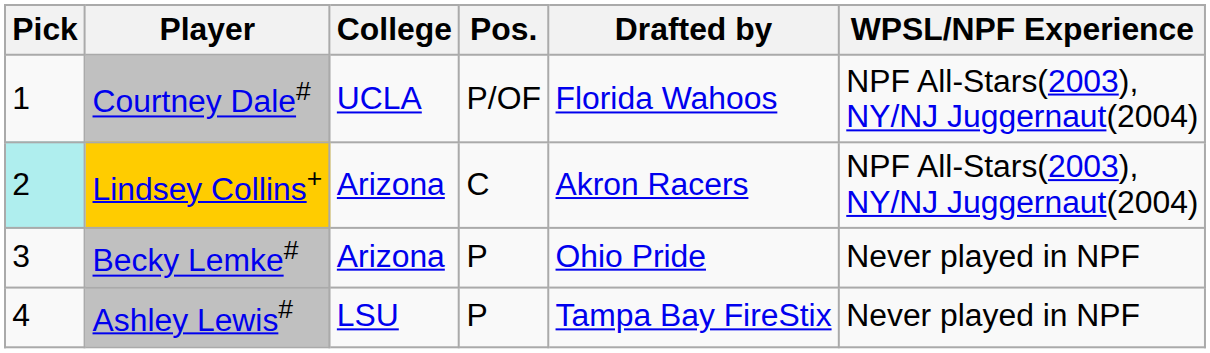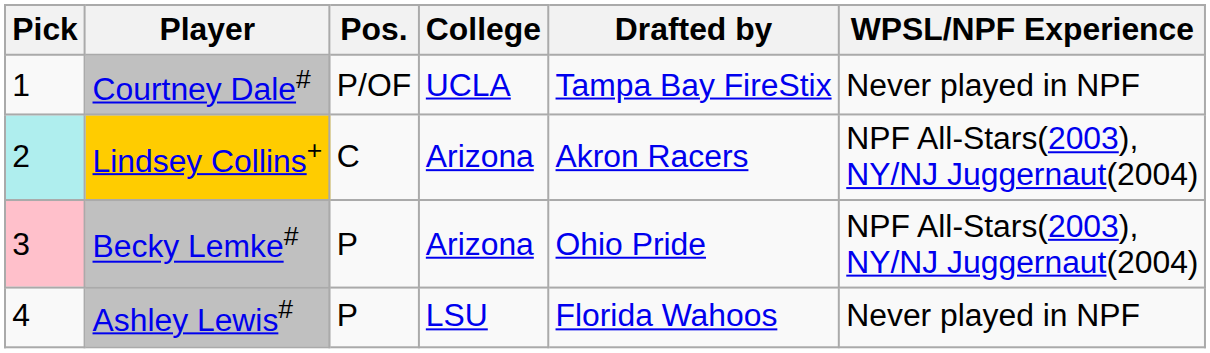columns swapped: Pos. <-> College
Courtney Dale# | Drafted by: Florida Wahoos -> Tampa Bay FireStix
Courtney Dale# | WPSL/NPF Experience: NPF All-Stars(2003), NY/NJ Juggernaut(2004) -> Never played in NPF
Becky Lemke# | Pick: no background -> pink background
Becky Lemke# | WPSL/NPF Experience: Never played in NPF -> NPF All-Stars(2003), NY/NJ Juggernaut(2004)
Ashley Lewis# | Drafted by: Tampa Bay FireStix -> Florida Wahoos
